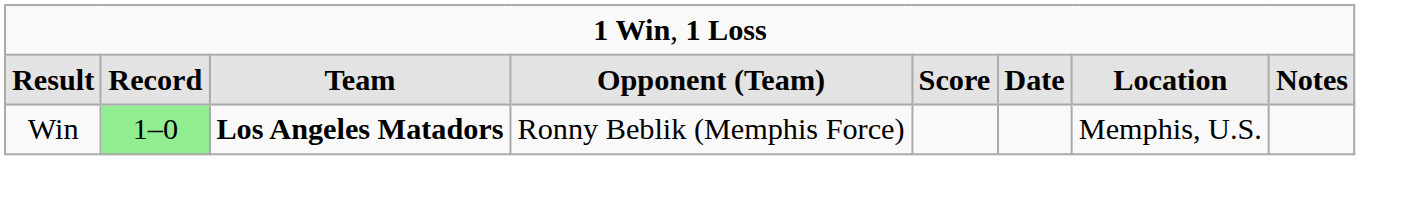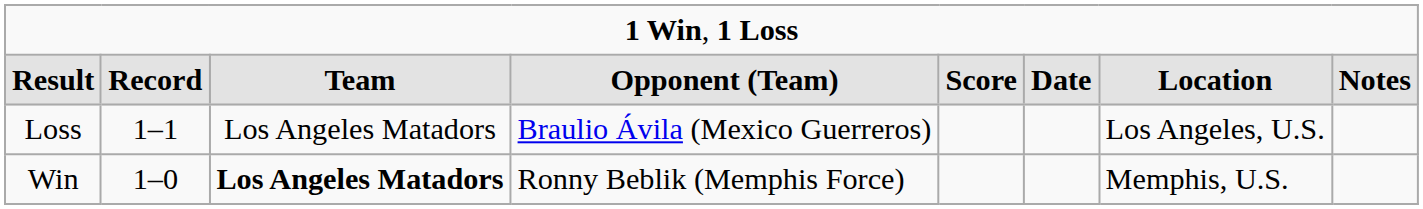+ row: Loss | 1–1 | Los Angeles Matadors | Braulio Ávila (Mexico Guerreros) | Los Angeles, U.S.
Win | column 2: lightgreen background -> no background
